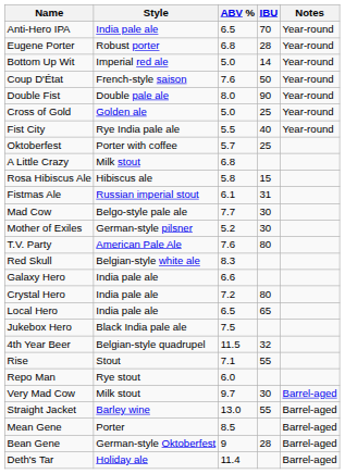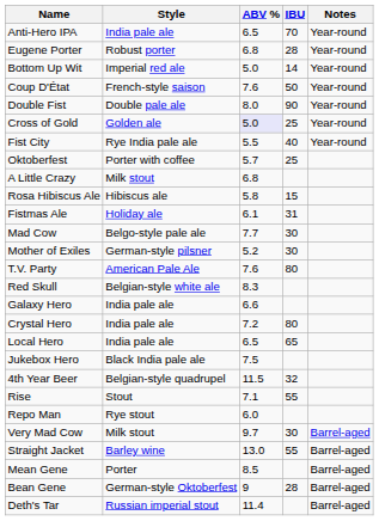Cross of Gold | ABV %: no background -> lavender background
Fistmas Ale | Style: Russian imperial stout -> Holiday ale
Deth's Tar | Style: Holiday ale -> Russian imperial stout
